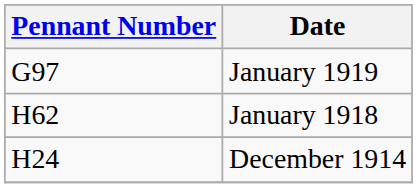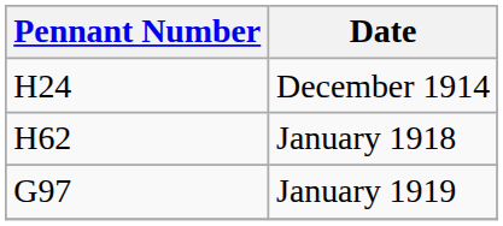rows swapped: December 1914 <-> January 1919
